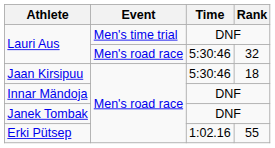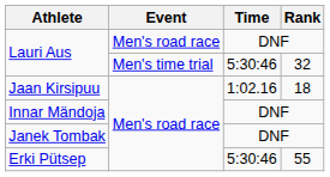Lauri Aus / DNF | Event: Men's time trial -> Men's road race
Lauri Aus / 32 | Event: Men's road race -> Men's time trial
Jaan Kirsipuu | Time: 5:30:46 -> 1:02.16
Erki Pütsep | Time: 1:02.16 -> 5:30:46
